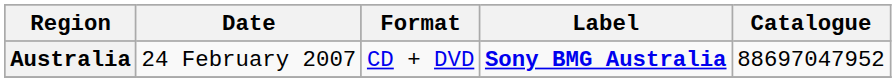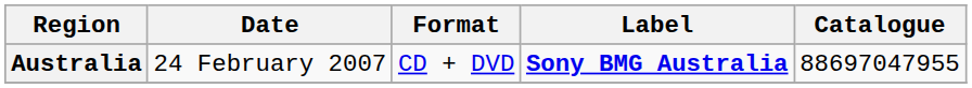Australia | Catalogue: 88697047952 -> 88697047955
